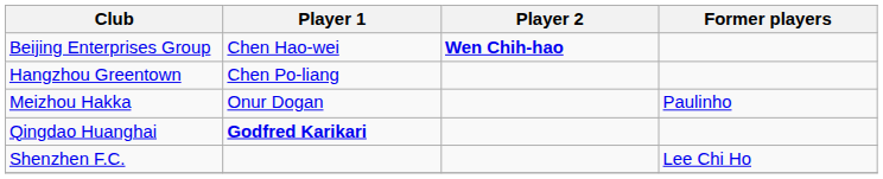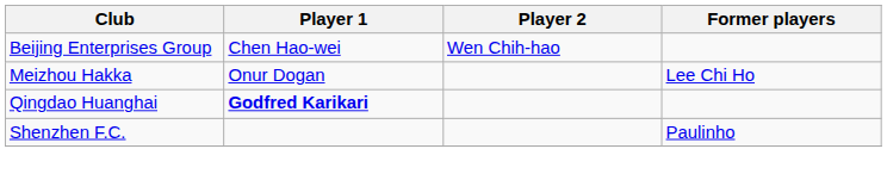Beijing Enterprises Group | Player 2: bold -> normal
- row: Hangzhou Greentown | Chen Po-liang
Meizhou Hakka | Former players: Paulinho -> Lee Chi Ho
Shenzhen F.C. | Former players: Lee Chi Ho -> Paulinho
